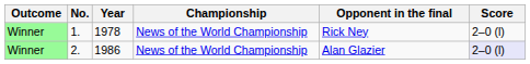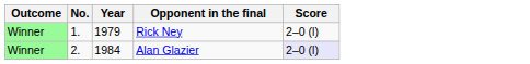- column: Championship | News of the World Championship | News of the World Championship
1. | Year: 1978 -> 1979
2. | Year: 1986 -> 1984
